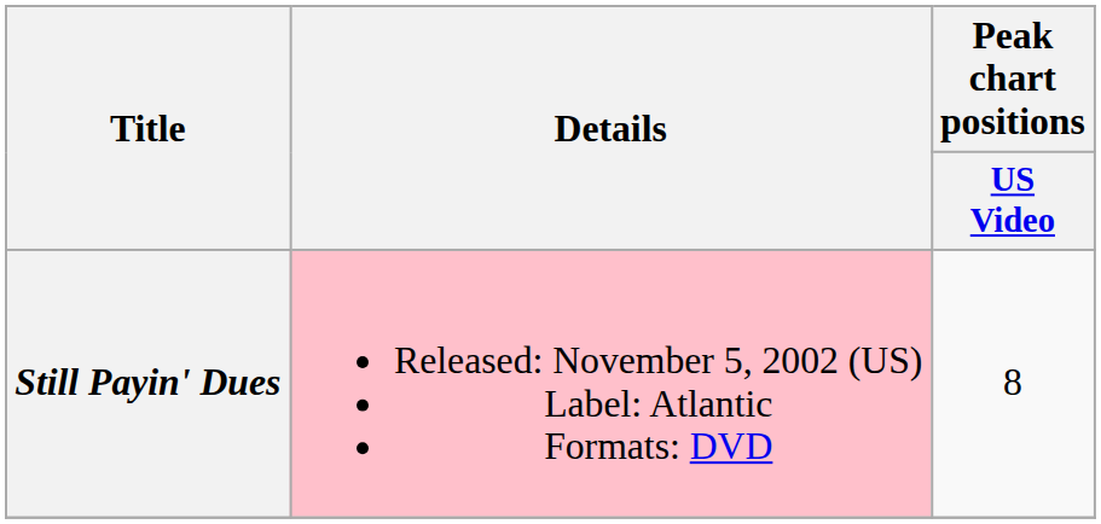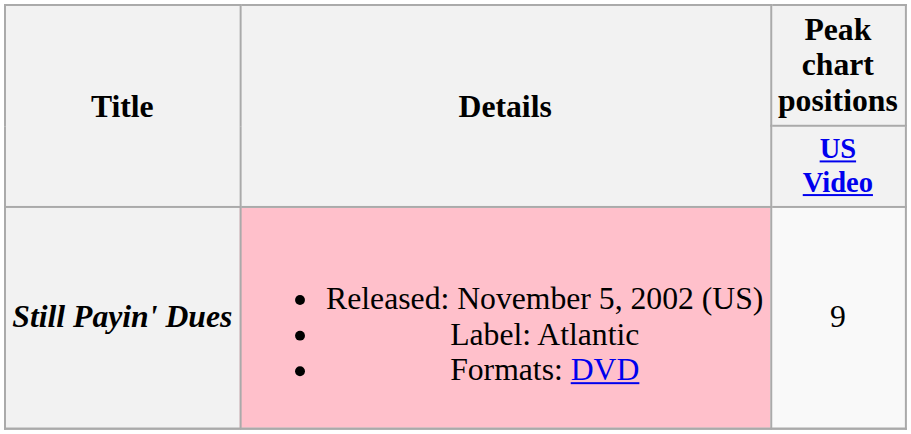Still Payin' Dues | Peak chart positions / US Video: 8 -> 9
